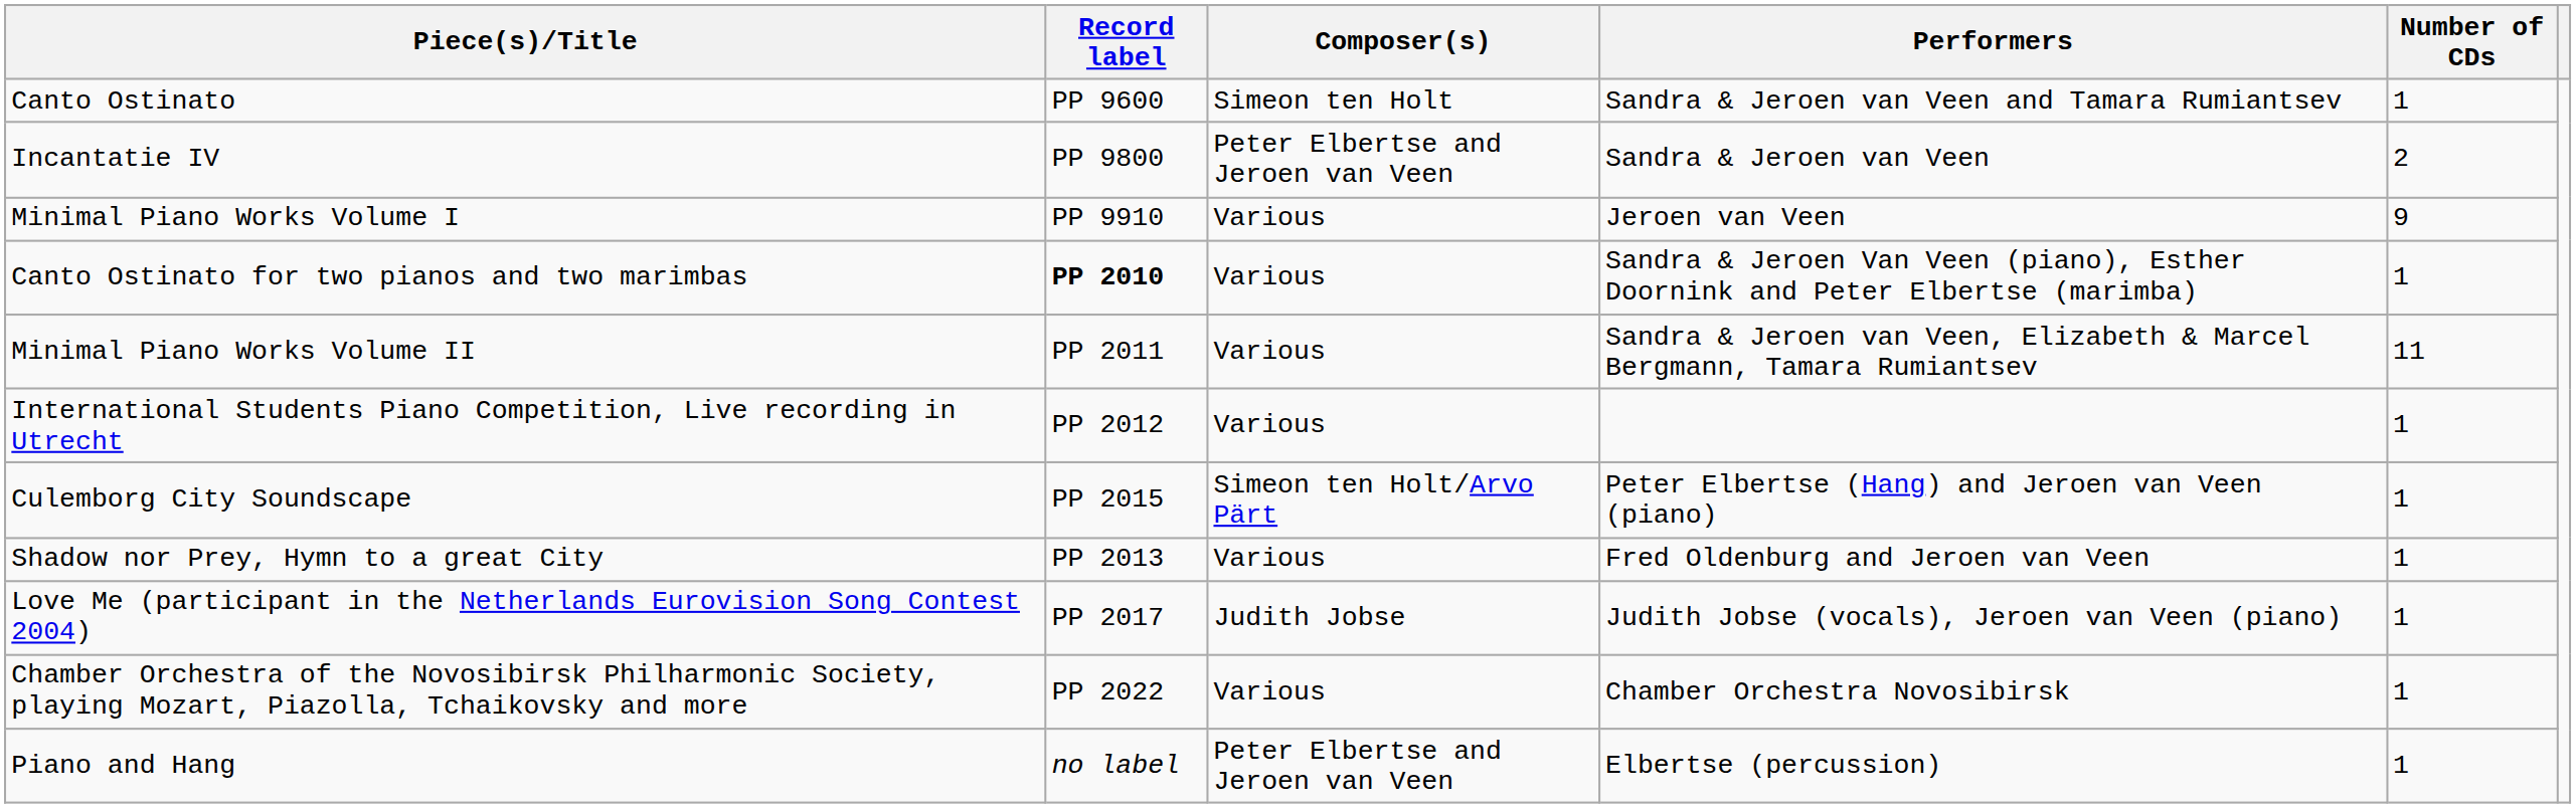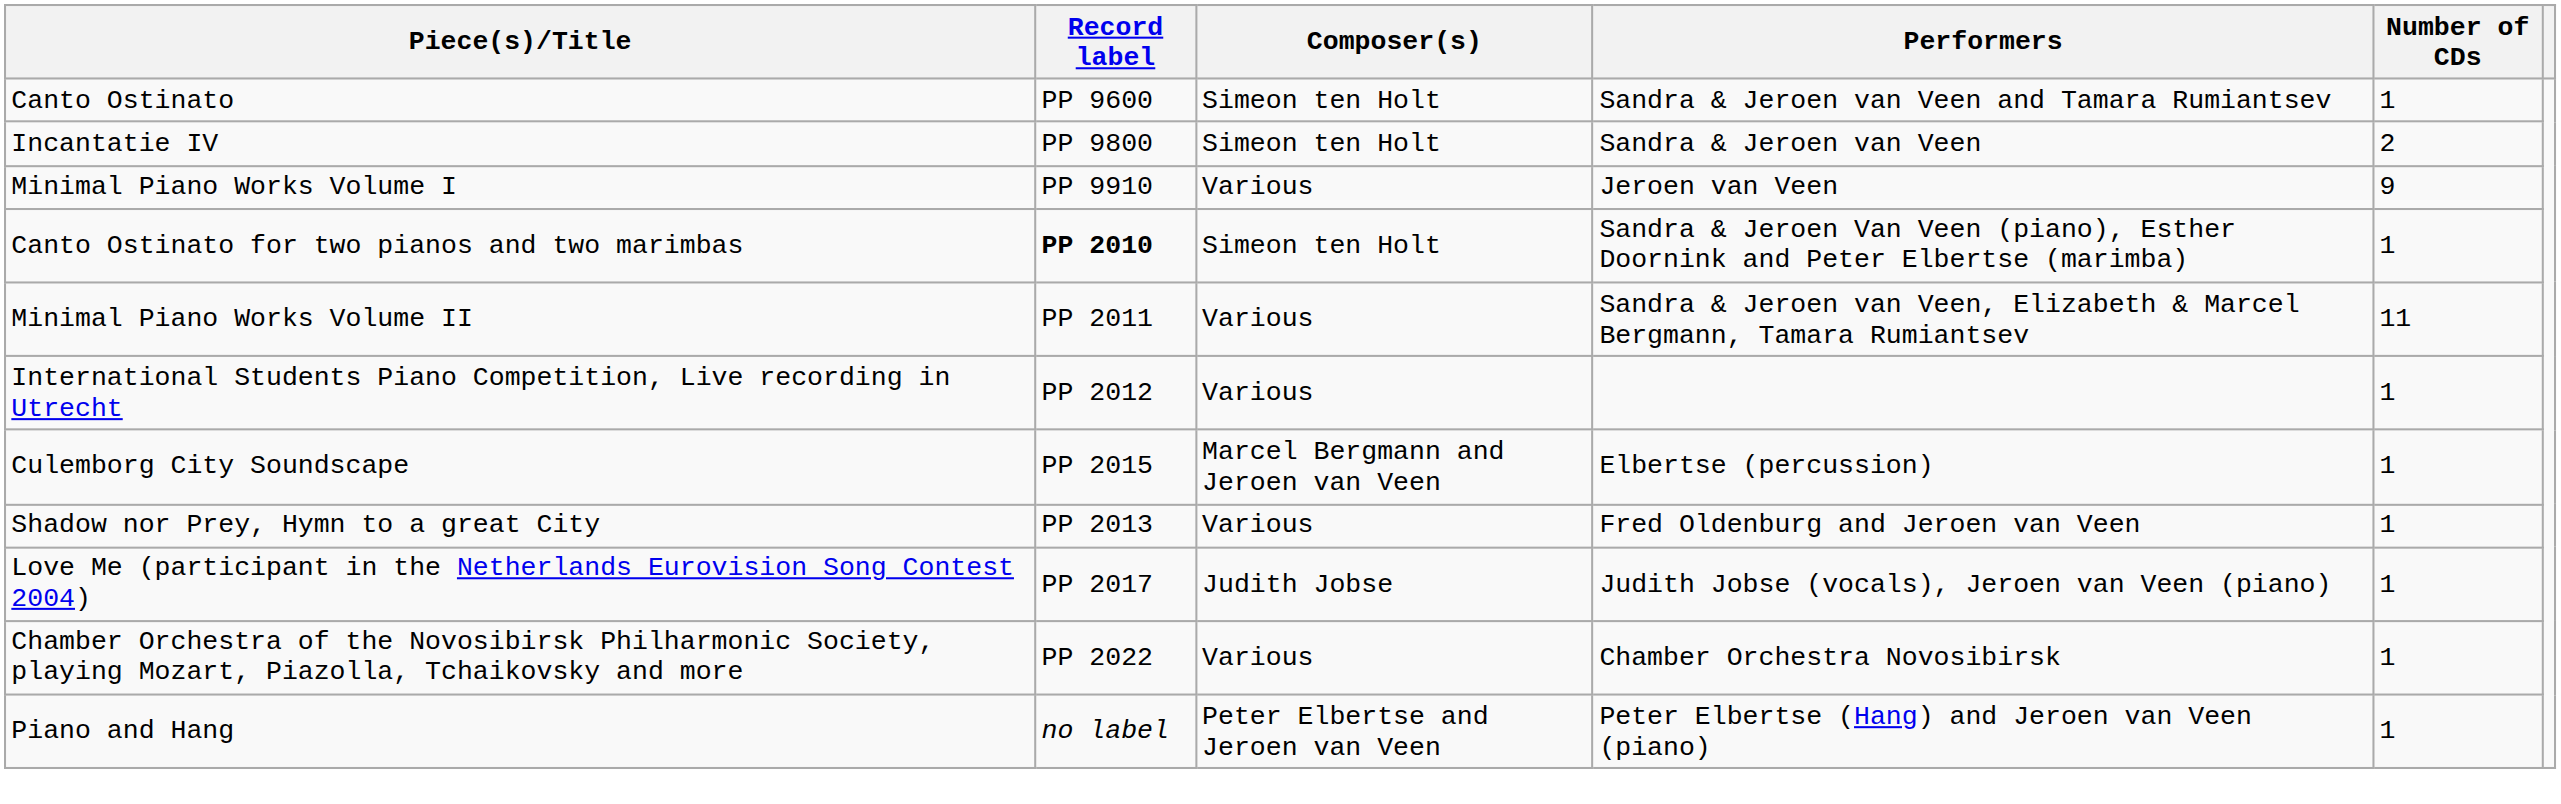Incantatie IV | Composer(s): Peter Elbertse and Jeroen van Veen -> Simeon ten Holt
Canto Ostinato for two pianos and two marimbas | Composer(s): Various -> Simeon ten Holt
Culemborg City Soundscape | Composer(s): Simeon ten Holt/Arvo Pärt -> Marcel Bergmann and Jeroen van Veen
Culemborg City Soundscape | Performers: Peter Elbertse (Hang) and Jeroen van Veen (piano) -> Elbertse (percussion)
Piano and Hang | Performers: Elbertse (percussion) -> Peter Elbertse (Hang) and Jeroen van Veen (piano)
